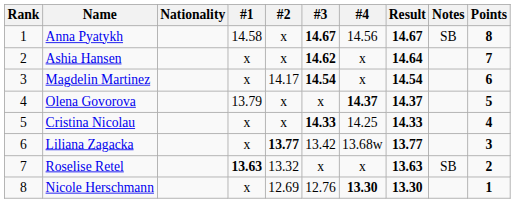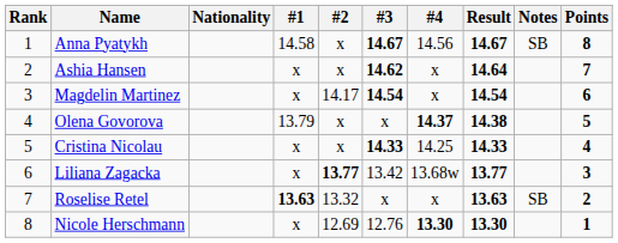Olena Govorova | Result: 14.37 -> 14.38
